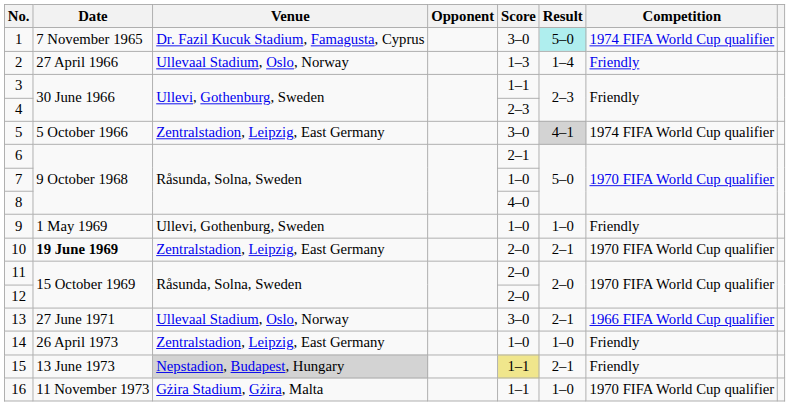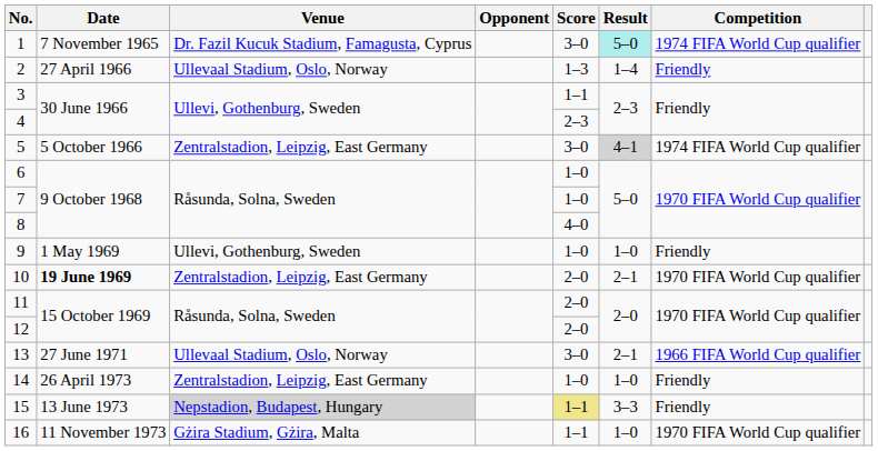6 | Score: 2–1 -> 1–0
15 | Result: 2–1 -> 3–3
